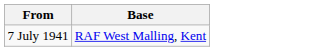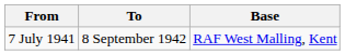+ column: To | 8 September 1942
